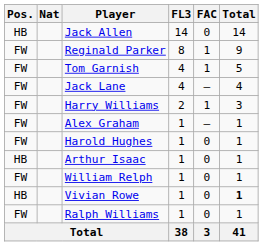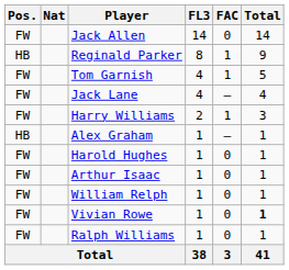Jack Allen | Pos.: HB -> FW
Reginald Parker | Pos.: FW -> HB
Alex Graham | Pos.: FW -> HB
Arthur Isaac | Pos.: HB -> FW
Vivian Rowe | Pos.: HB -> FW
